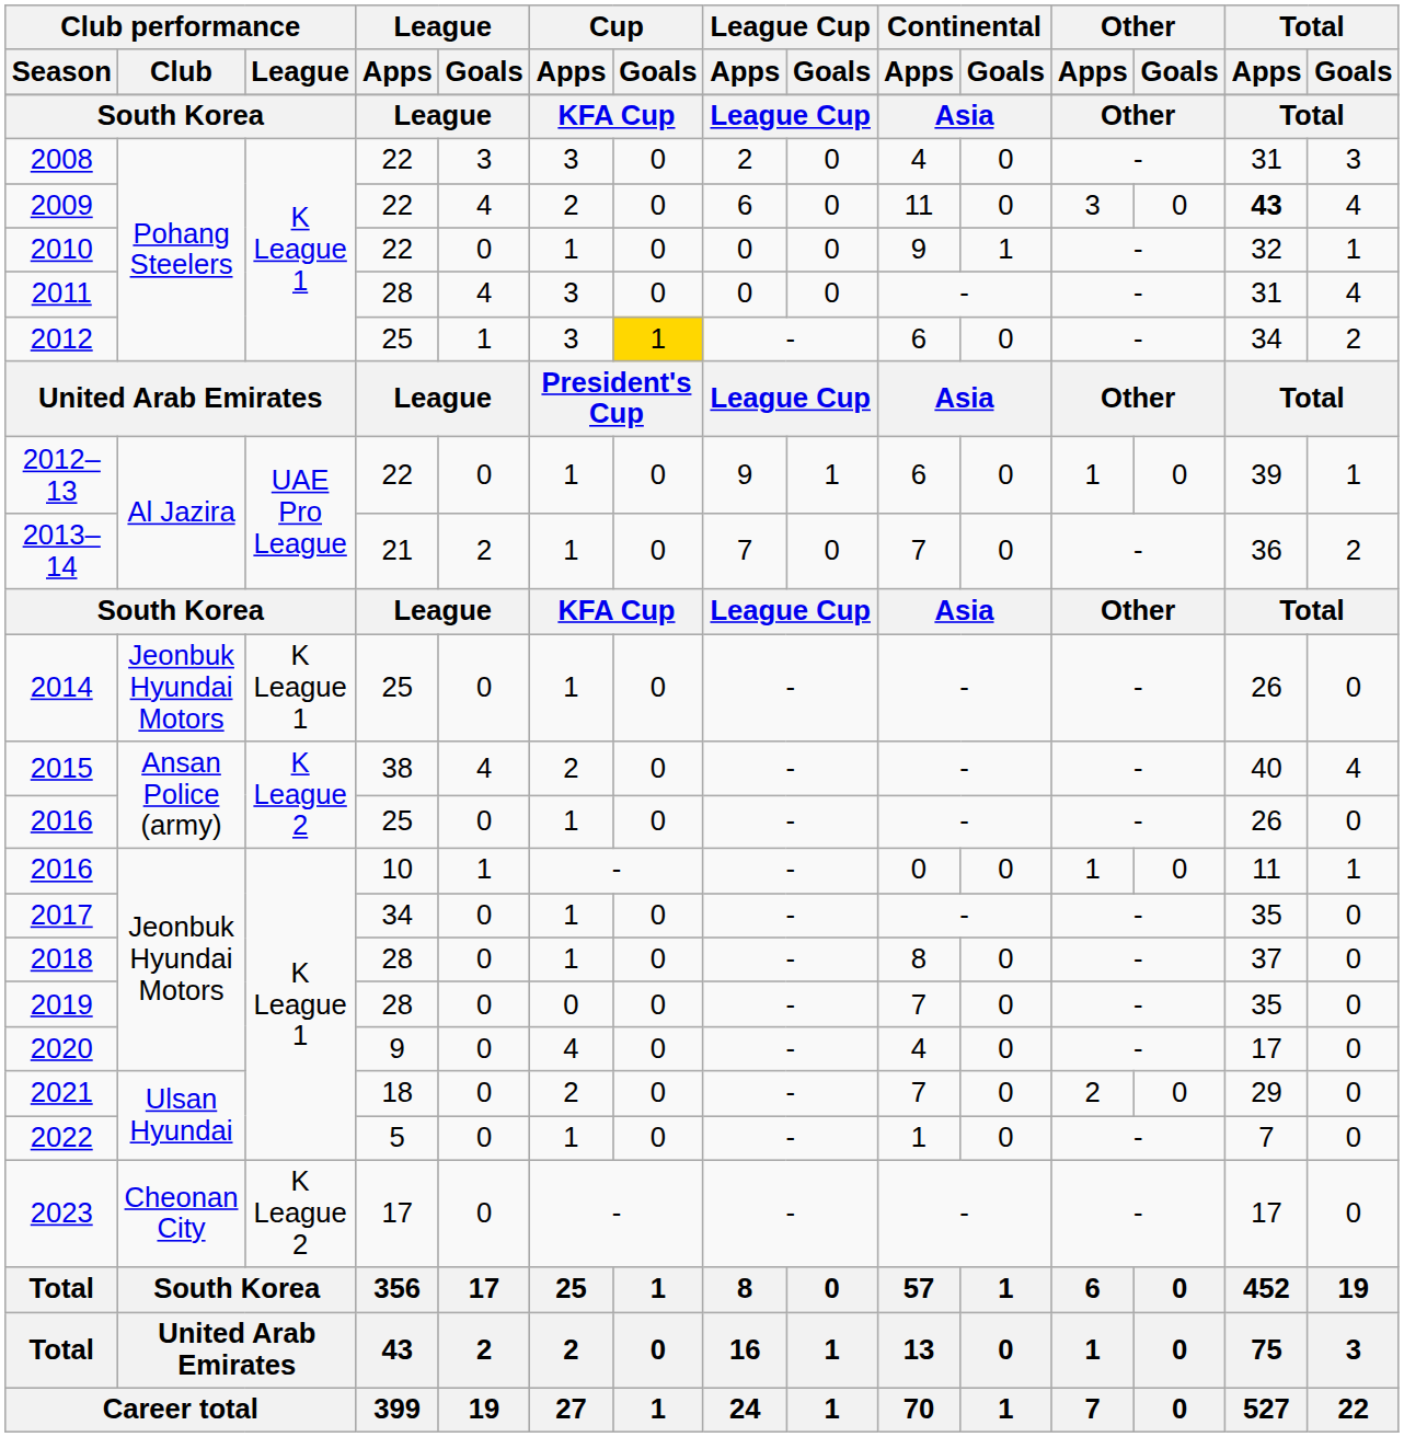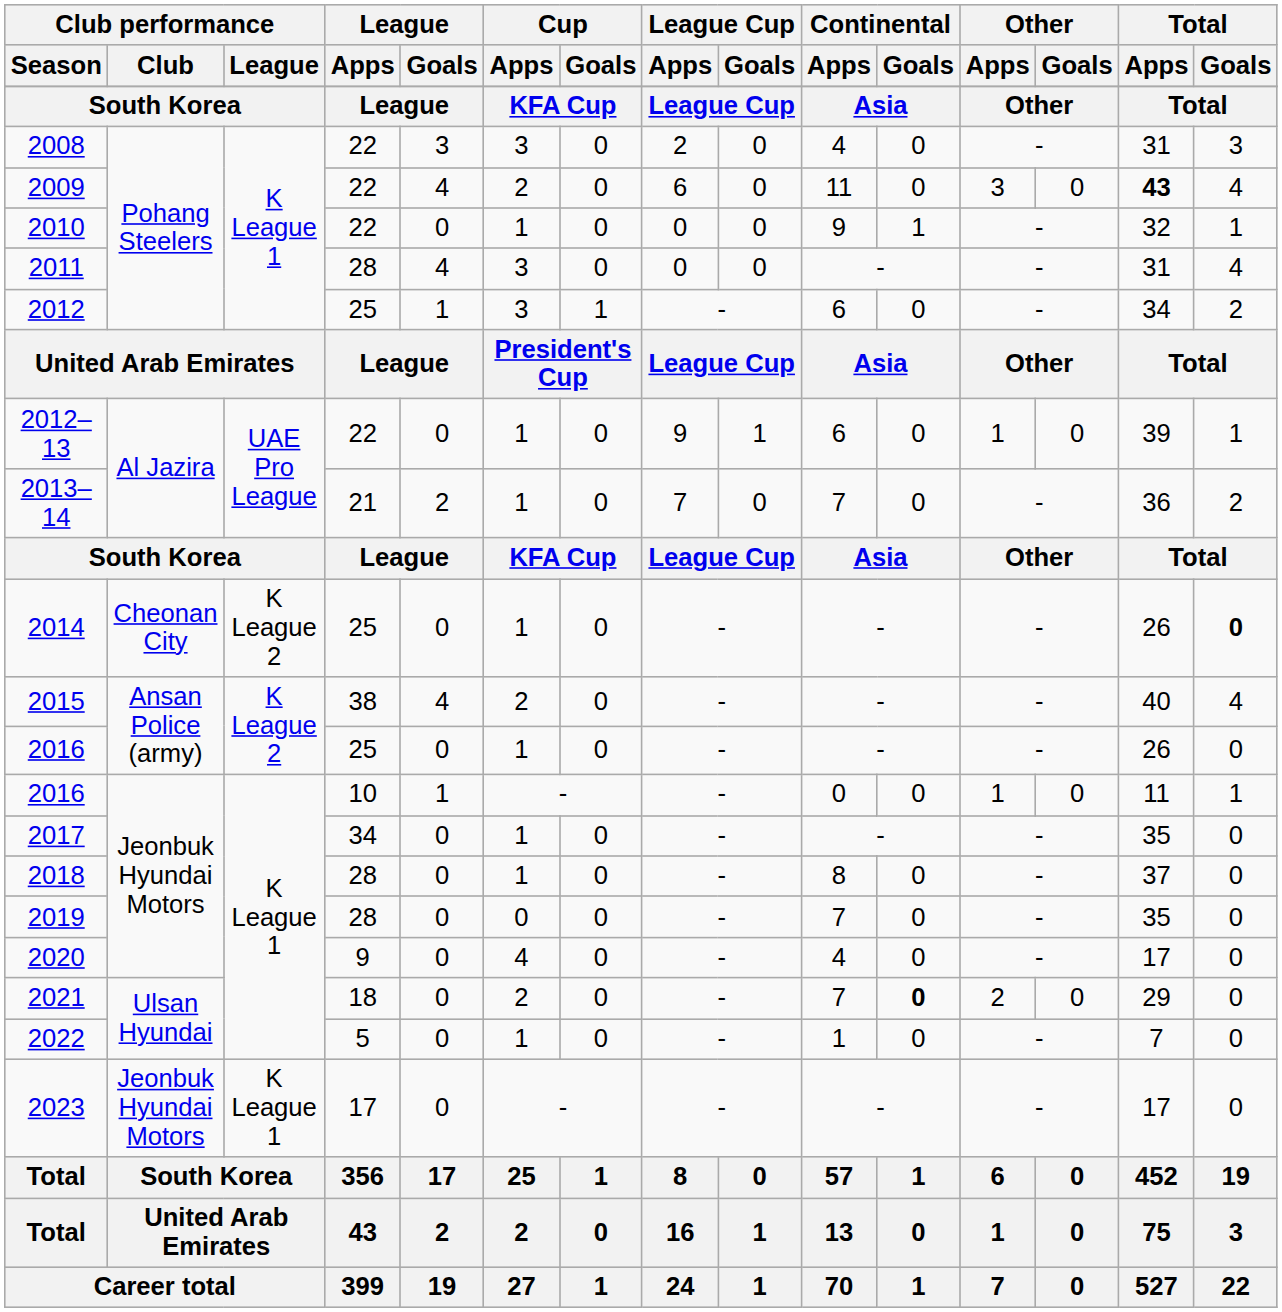2012 | Cup / Goals: gold background -> no background
2014 | Club performance / Club: Jeonbuk Hyundai Motors -> Cheonan City
2014 | Club performance / League: K League 1 -> K League 2
2014 | Total / Goals: normal -> bold
2021 | Continental / Goals: normal -> bold
2023 | Club performance / Club: Cheonan City -> Jeonbuk Hyundai Motors
2023 | Club performance / League: K League 2 -> K League 1
